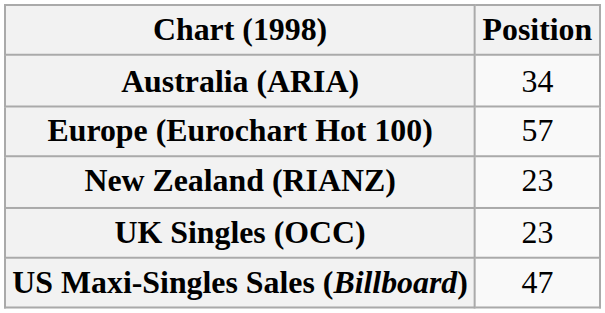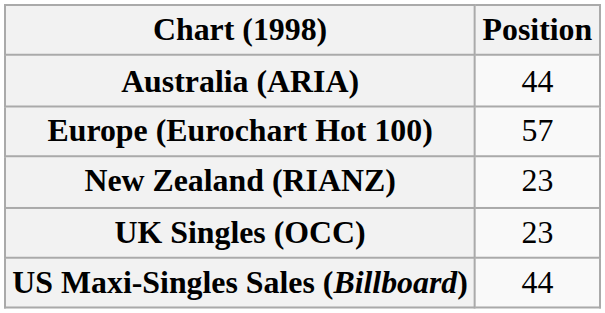Australia (ARIA) | Position: 34 -> 44
US Maxi-Singles Sales (Billboard) | Position: 47 -> 44
